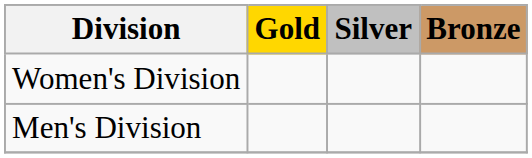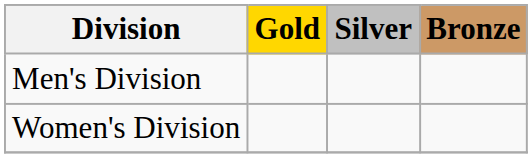rows swapped: Men's Division <-> Women's Division
